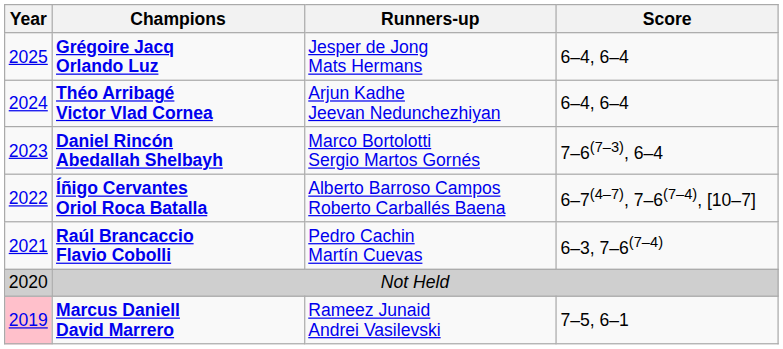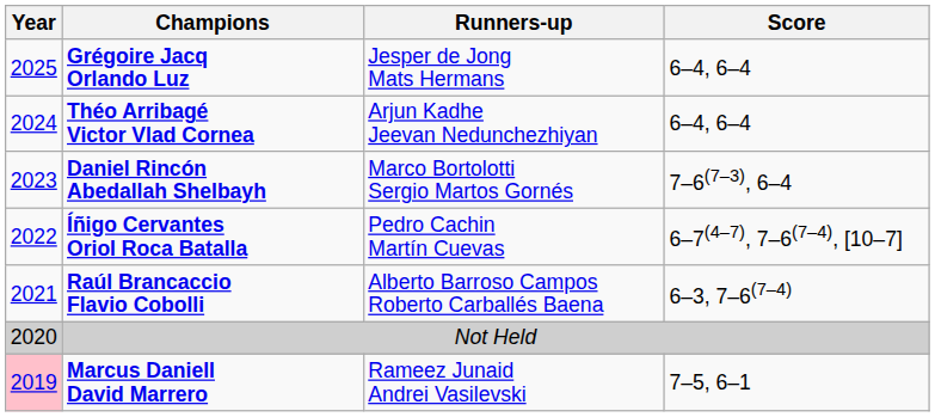Íñigo Cervantes Oriol Roca Batalla | Runners-up: Alberto Barroso Campos Roberto Carballés Baena -> Pedro Cachin Martín Cuevas
Raúl Brancaccio Flavio Cobolli | Runners-up: Pedro Cachin Martín Cuevas -> Alberto Barroso Campos Roberto Carballés Baena
